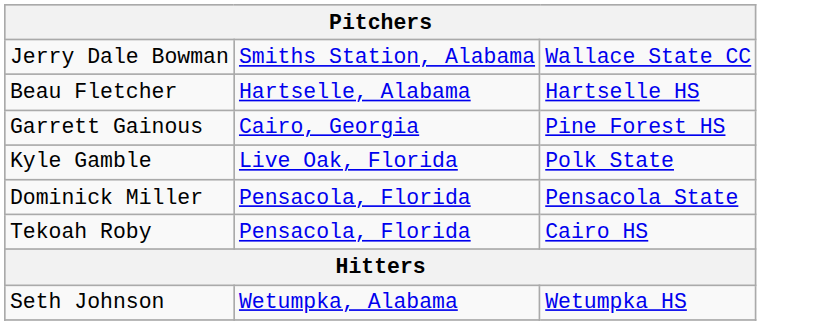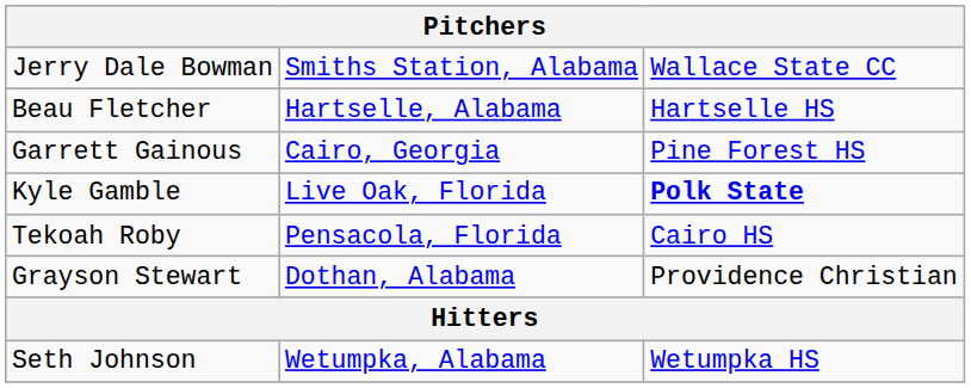Kyle Gamble | column 3: normal -> bold
- row: Dominick Miller | Pensacola, Florida | Pensacola State
+ row: Grayson Stewart | Dothan, Alabama | Providence Christian
